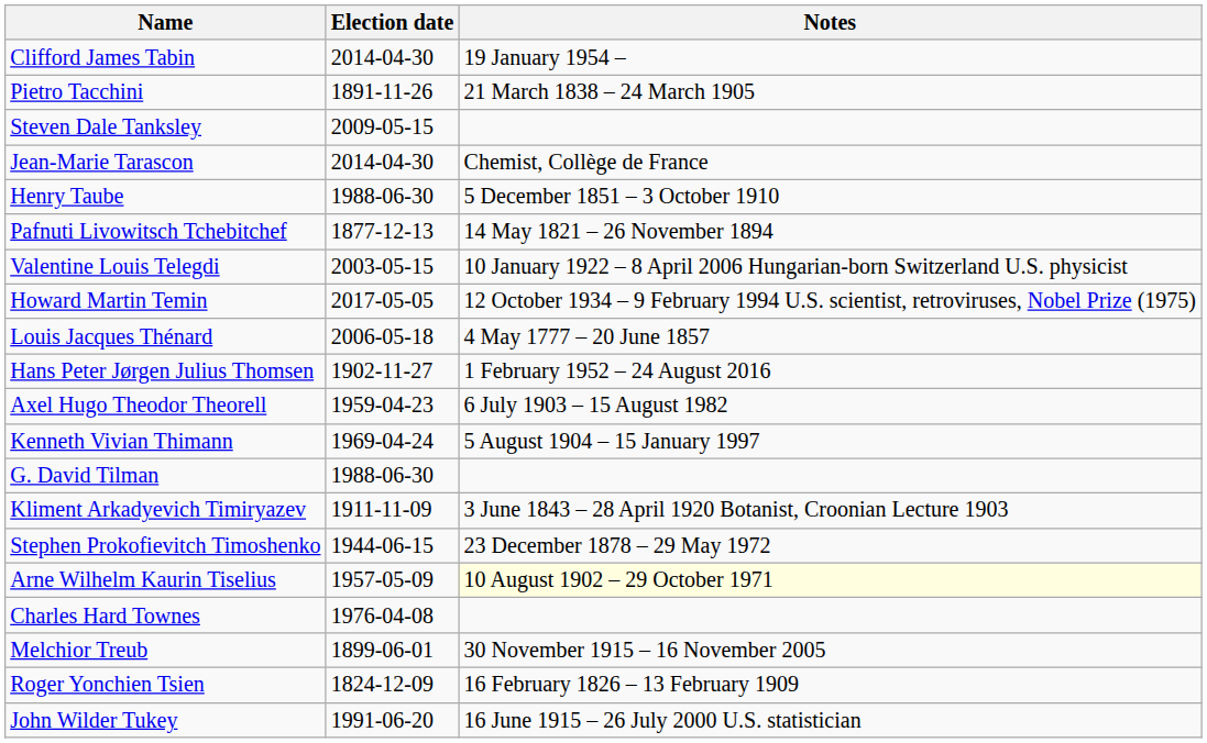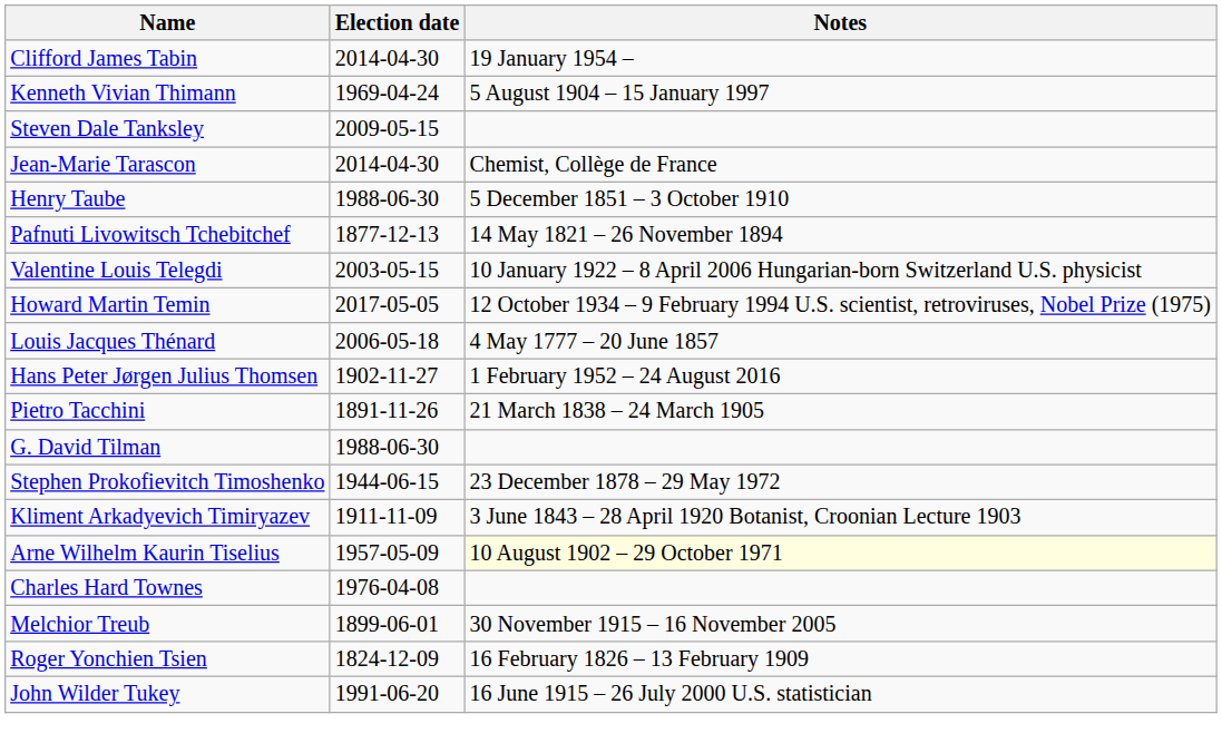rows swapped: Pietro Tacchini <-> Kenneth Vivian Thimann
- row: Axel Hugo Theodor Theorell | 1959-04-23 | 6 July 1903 – 15 August 1982
rows swapped: Kliment Arkadyevich Timiryazev <-> Stephen Prokofievitch Timoshenko
